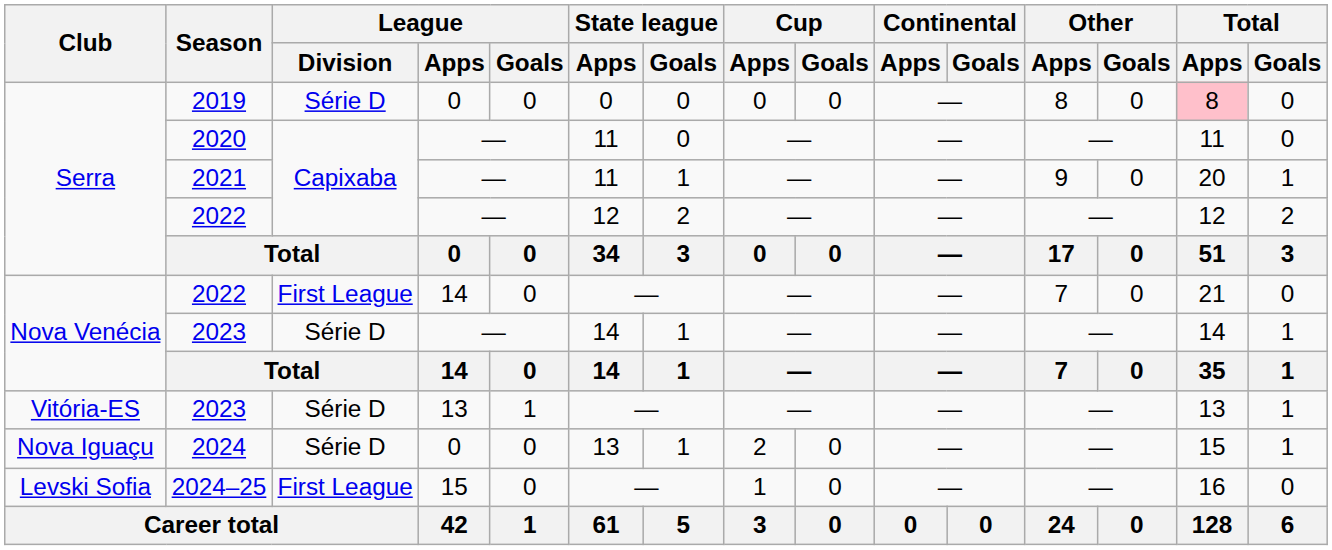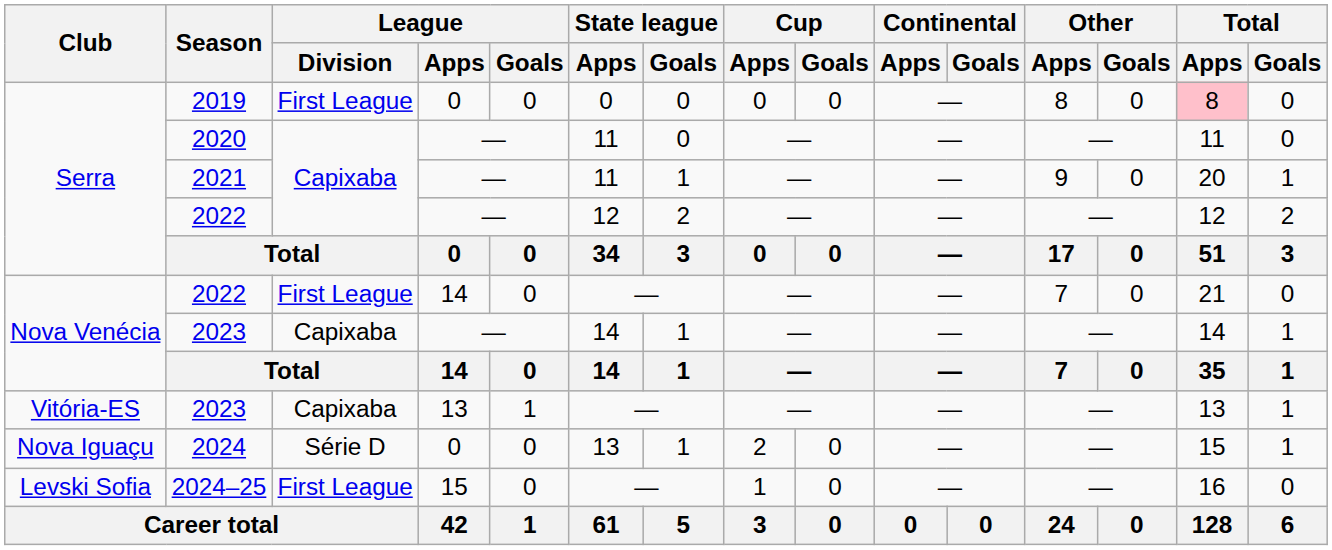2019 | League / Division: Série D -> First League
Nova Venécia / 2023 | League / Division: Série D -> Capixaba
Vitória-ES / 2023 | League / Division: Série D -> Capixaba
